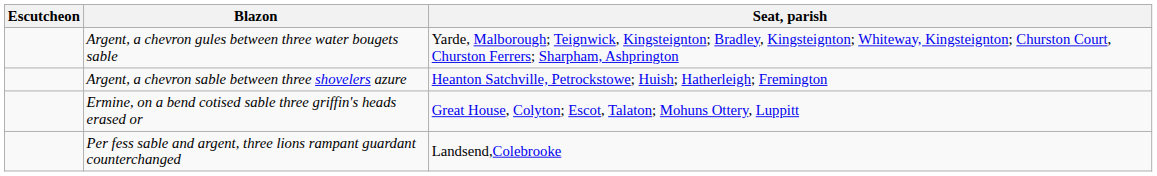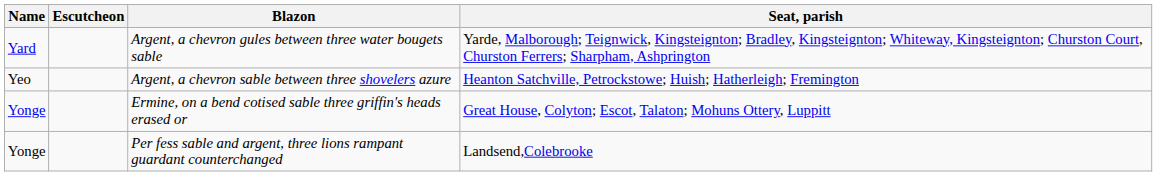+ column: Name | Yard | Yeo | Yonge | Yonge
